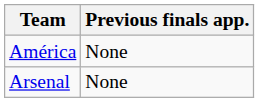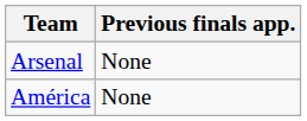rows swapped: América <-> Arsenal
